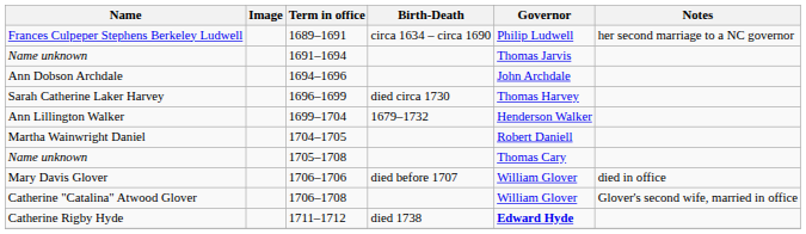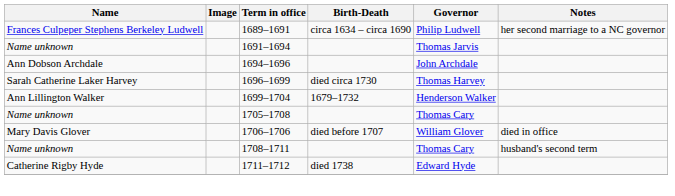- row: Martha Wainwright Daniel | 1704–1705 | Robert Daniell
- row: Catherine "Catalina" Atwood Glover | 1706–1708 | William Glover | Glover's second wife, married in office
+ row: Name unknown | 1708–1711 | Thomas Cary | husband's second term
1711–1712 | Governor: bold -> normal
